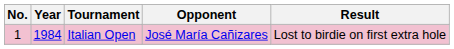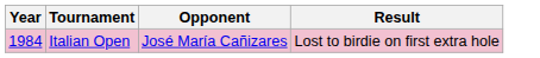- column: No. | 1
